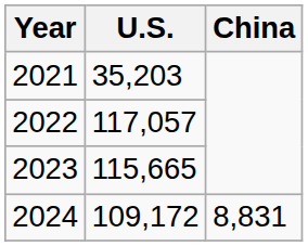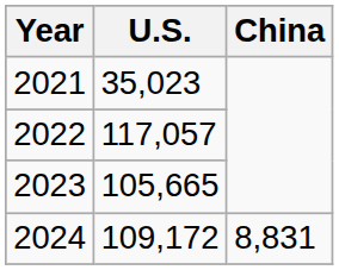2021 | U.S.: 35,203 -> 35,023
2023 | U.S.: 115,665 -> 105,665
